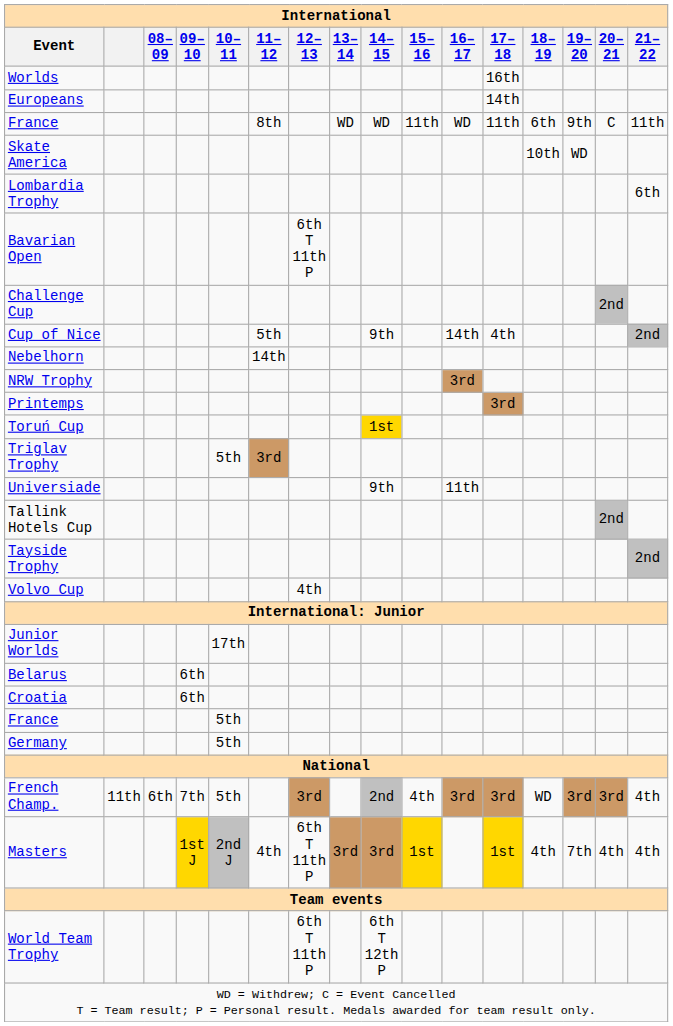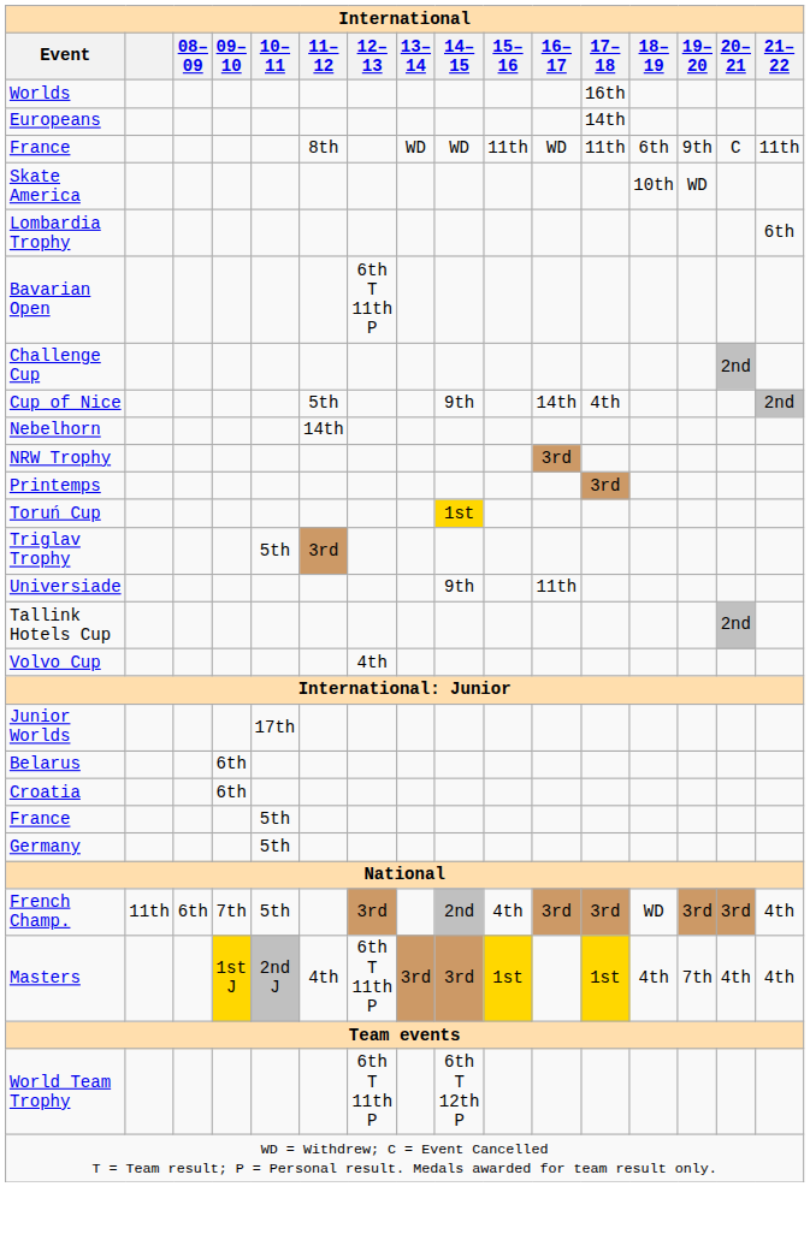- row: Tayside Trophy | 2nd
